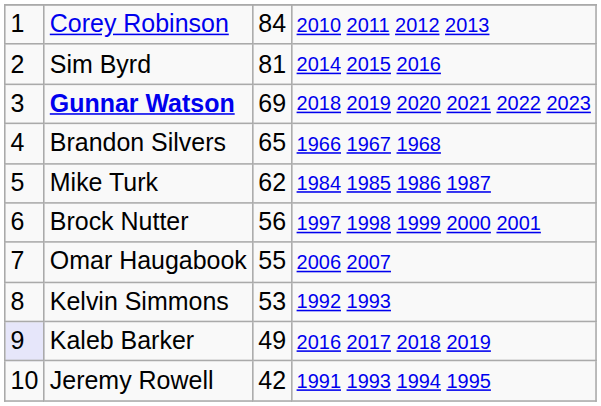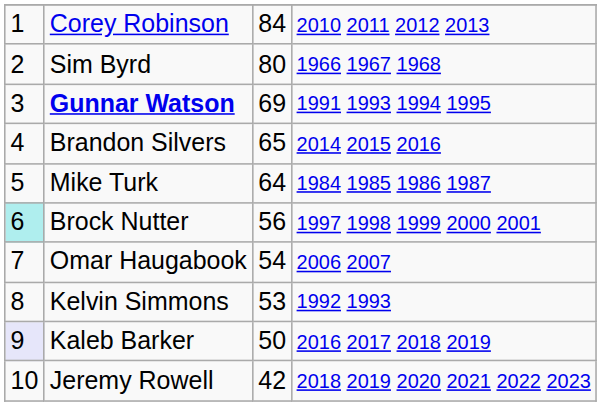Sim Byrd | column 3: 81 -> 80
Sim Byrd | column 4: 2014 2015 2016 -> 1966 1967 1968
Gunnar Watson | column 4: 2018 2019 2020 2021 2022 2023 -> 1991 1993 1994 1995
Brandon Silvers | column 4: 1966 1967 1968 -> 2014 2015 2016
Mike Turk | column 3: 62 -> 64
Brock Nutter | column 1: no background -> paleturquoise background
Omar Haugabook | column 3: 55 -> 54
Kaleb Barker | column 3: 49 -> 50
Jeremy Rowell | column 4: 1991 1993 1994 1995 -> 2018 2019 2020 2021 2022 2023
